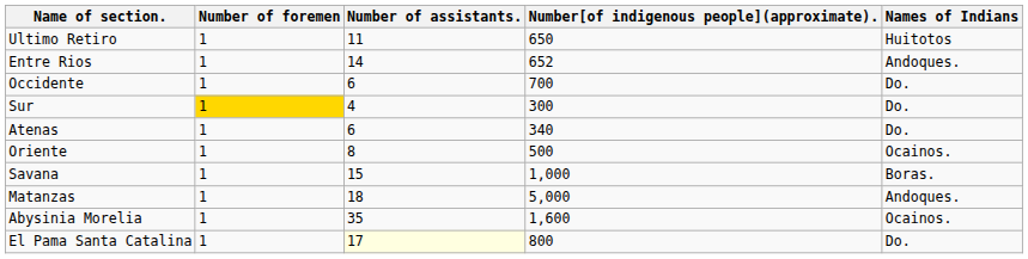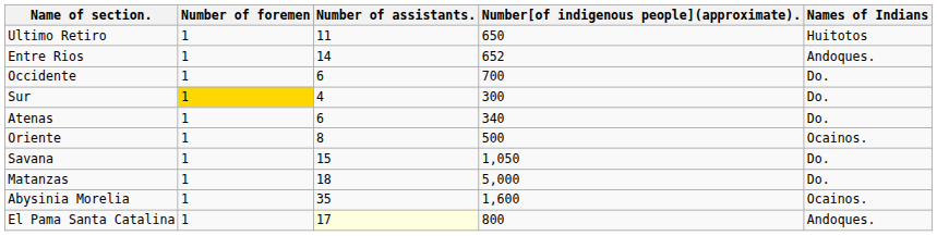Savana | Number[of indigenous people](approximate).: 1,000 -> 1,050
Savana | Names of Indians: Boras. -> Do.
Matanzas | Names of Indians: Andoques. -> Do.
El Pama Santa Catalina | Names of Indians: Do. -> Andoques.
